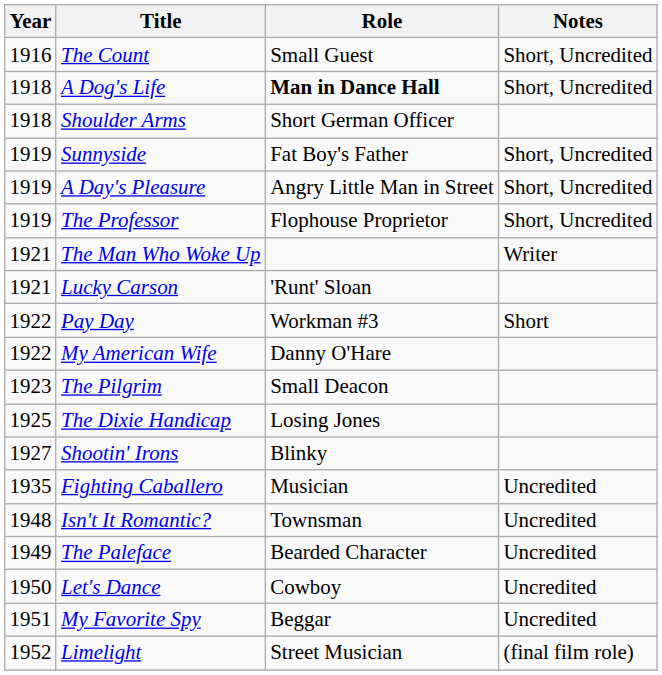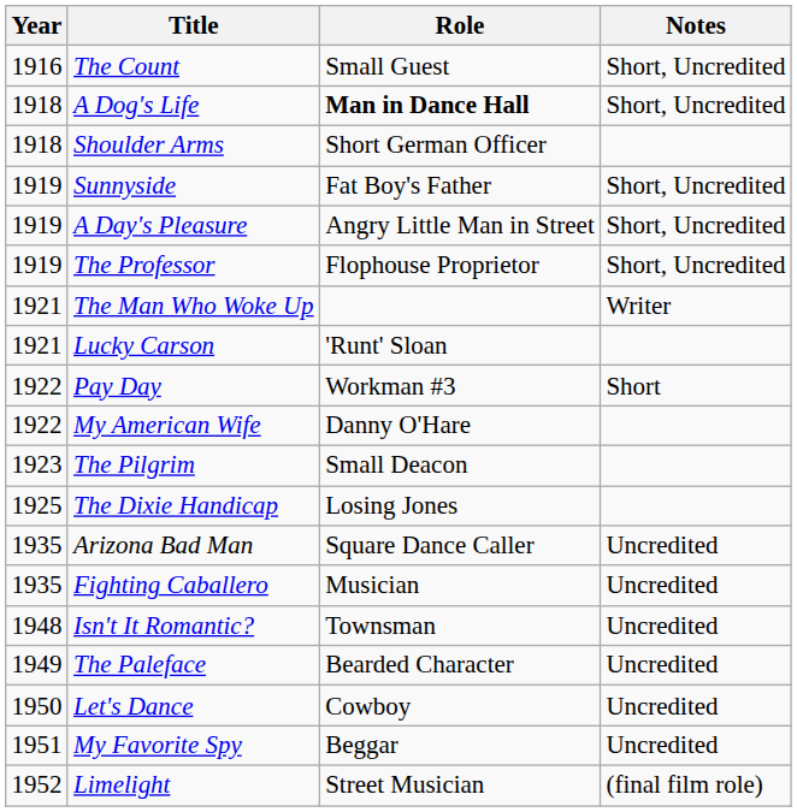- row: 1927 | Shootin' Irons | Blinky
+ row: 1935 | Arizona Bad Man | Square Dance Caller | Uncredited
